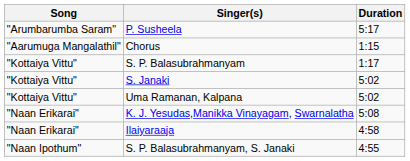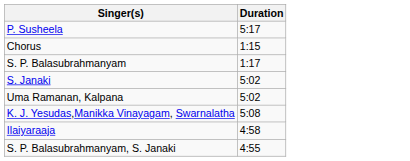- column: Song | "Arumbarumba Saram" | "Aarumuga Mangalathil" | "Kottaiya Vittu" | "Kottaiya Vittu" | "Kottaiya Vittu" | "Naan Erikarai" | "Naan Erikarai" | "Naan Ipothum"
